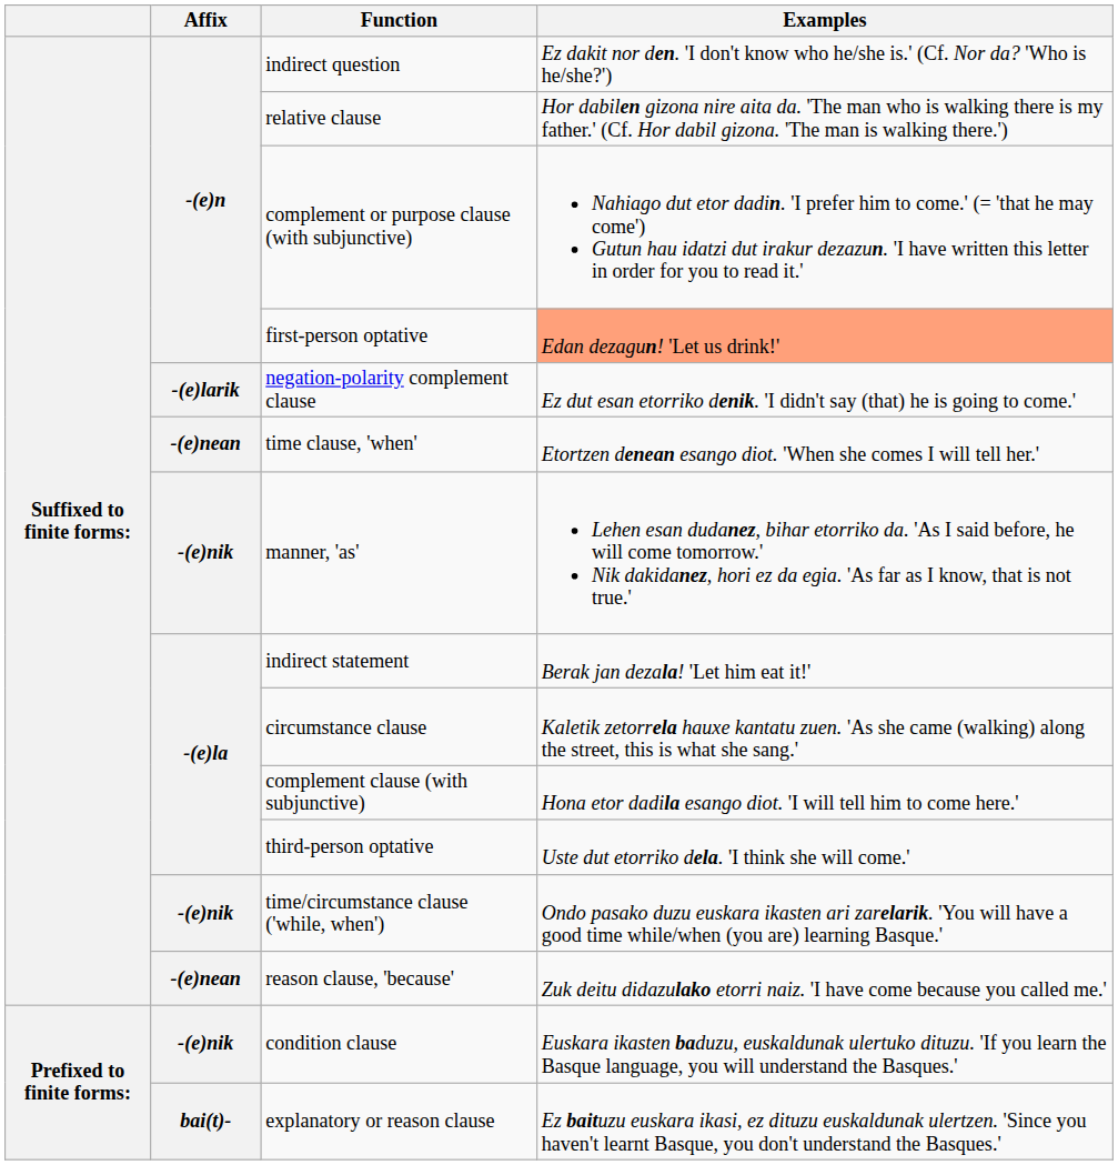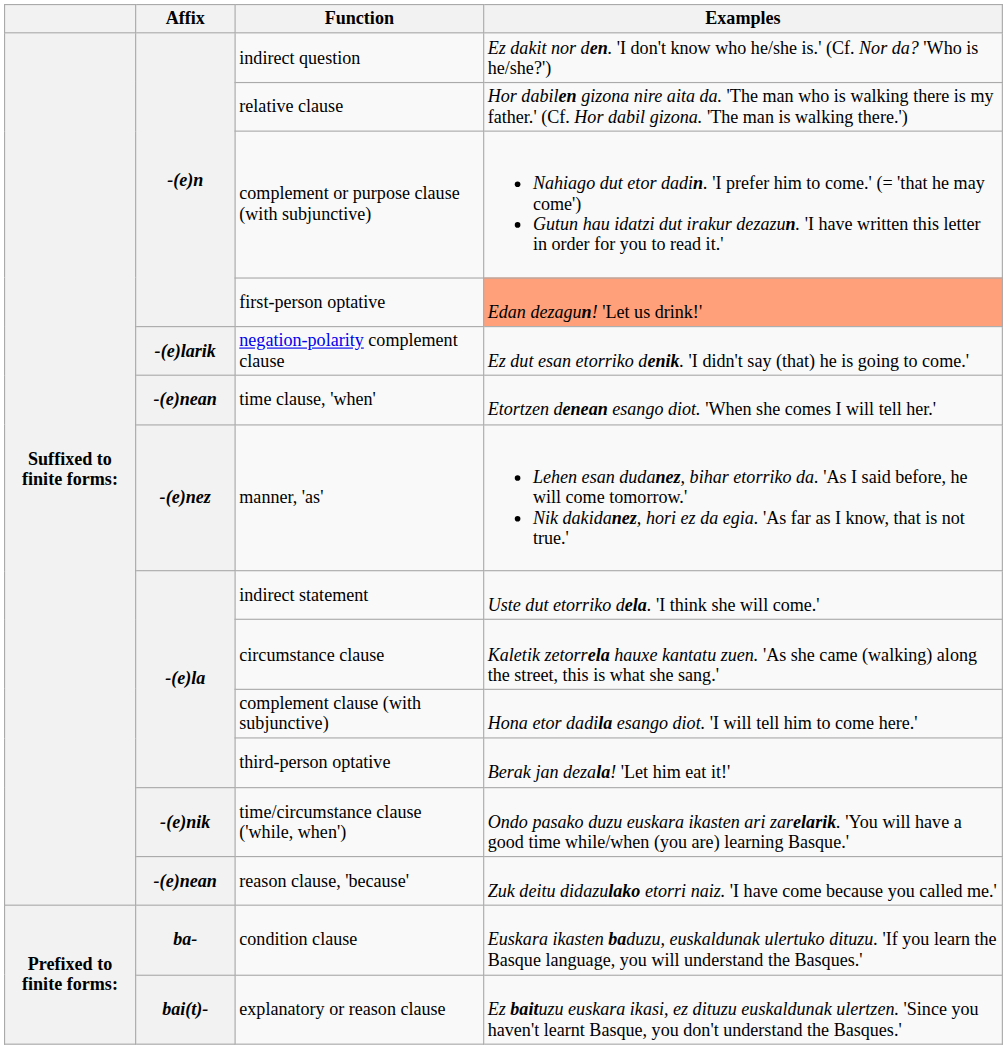manner, 'as' | Affix: -(e)nik -> -(e)nez
indirect statement | Examples: Berak jan dezala! 'Let him eat it!' -> Uste dut etorriko dela. 'I think she will come.'
third-person optative | Examples: Uste dut etorriko dela. 'I think she will come.' -> Berak jan dezala! 'Let him eat it!'
condition clause | Affix: -(e)nik -> ba-
